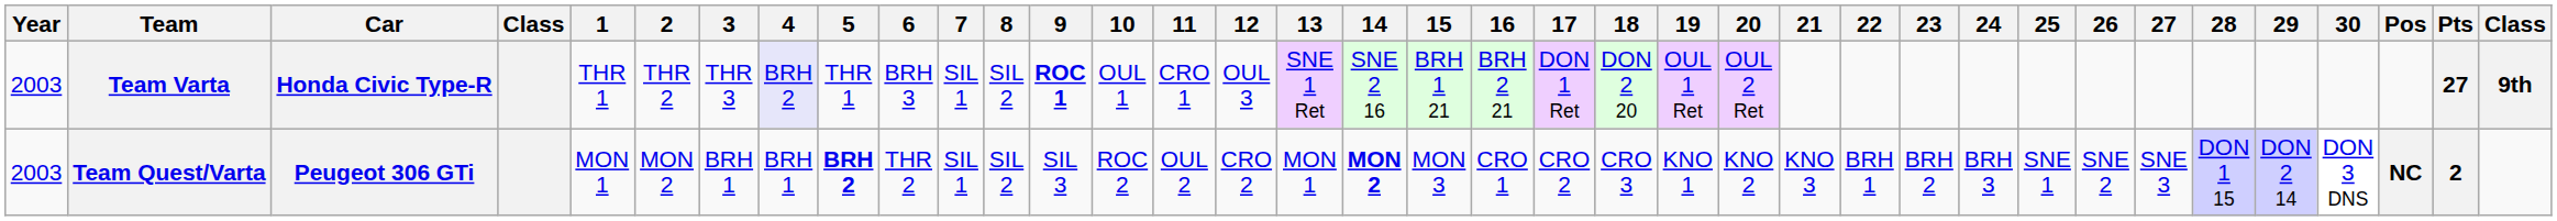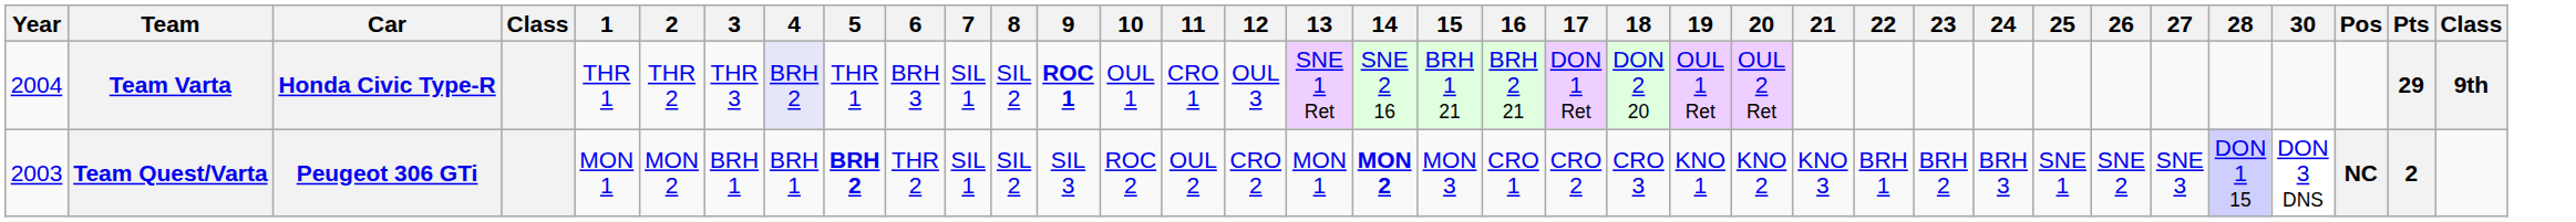- column: 29 | DON 2 14
Team Varta | Year: 2003 -> 2004
Team Varta | Pts: 27 -> 29
